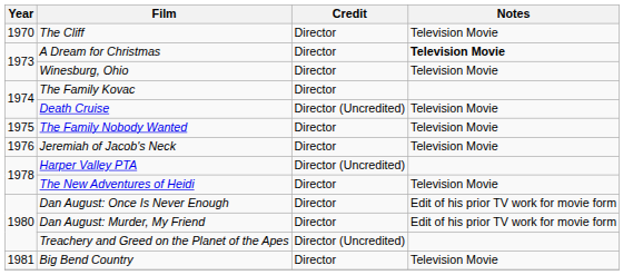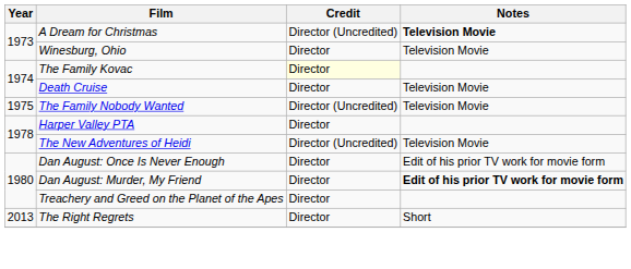- row: 1970 | The Cliff | Director | Television Movie
A Dream for Christmas | Credit: Director -> Director (Uncredited)
The Family Kovac | Credit: no background -> lightyellow background
Death Cruise | Credit: Director (Uncredited) -> Director
The Family Nobody Wanted | Credit: Director -> Director (Uncredited)
- row: 1976 | Jeremiah of Jacob's Neck | Director | Television Movie
Harper Valley PTA | Credit: Director (Uncredited) -> Director
The New Adventures of Heidi | Credit: Director -> Director (Uncredited)
Dan August: Murder, My Friend | Notes: normal -> bold
Treachery and Greed on the Planet of the Apes | Credit: Director (Uncredited) -> Director
- row: 1981 | Big Bend Country | Director | Television Movie
+ row: 2013 | The Right Regrets | Director | Short
